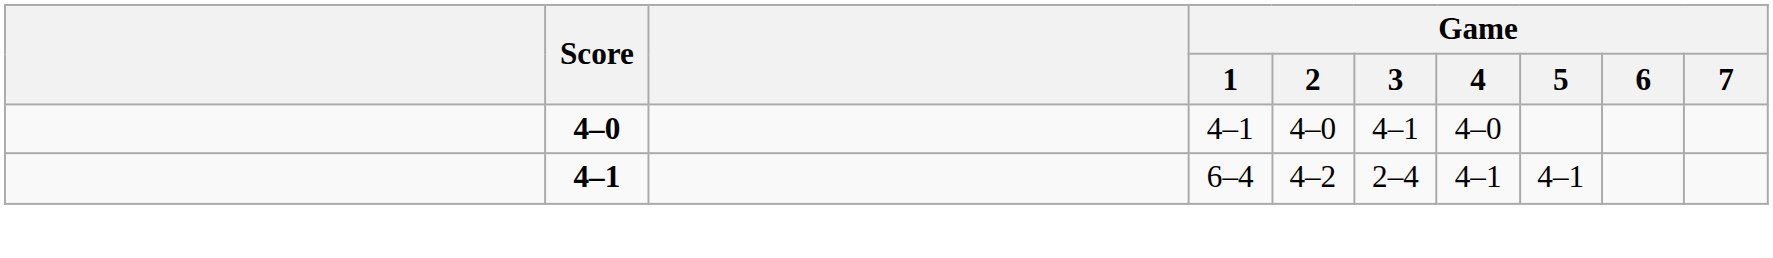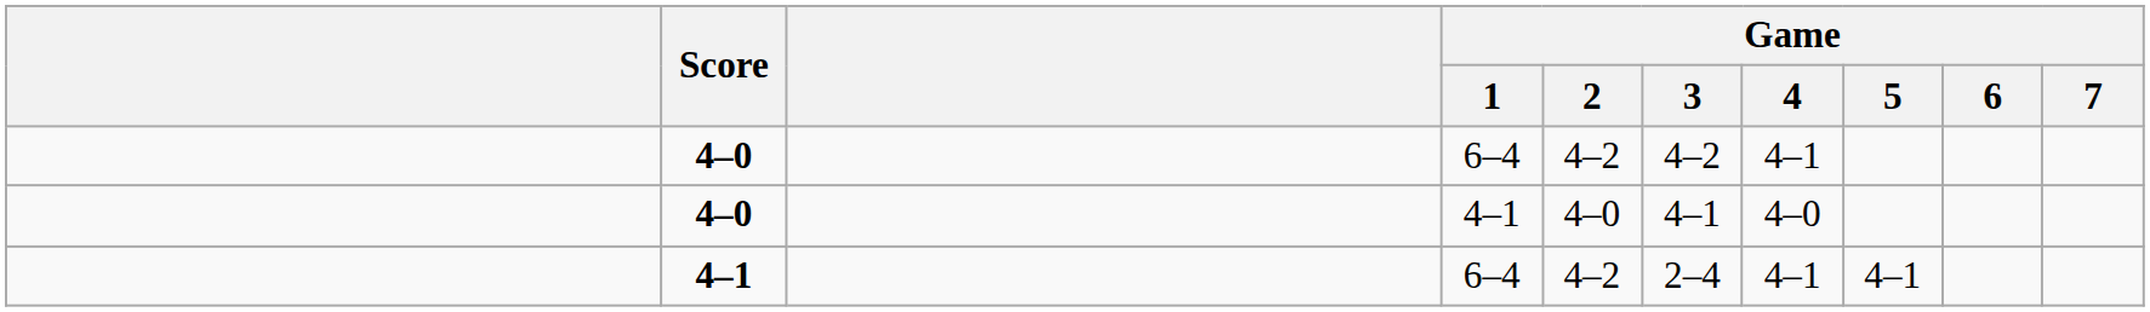+ row: 4–0 | 6–4 | 4–2 | 4–2 | 4–1
